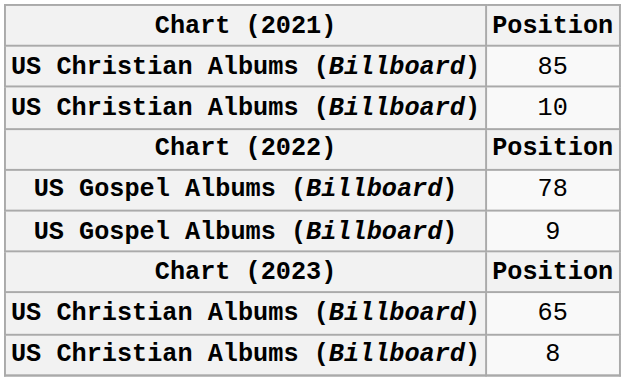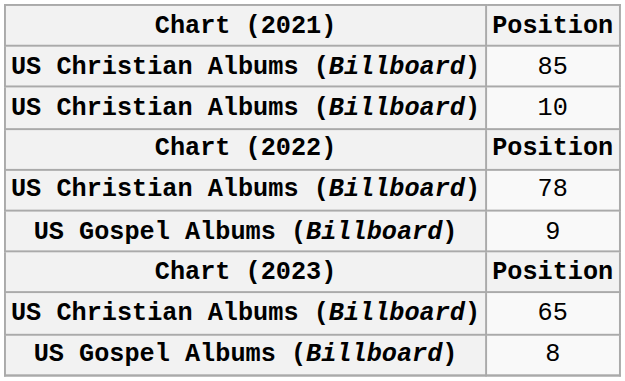78 | Chart (2021): US Gospel Albums (Billboard) -> US Christian Albums (Billboard)
8 | Chart (2021): US Christian Albums (Billboard) -> US Gospel Albums (Billboard)
